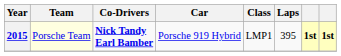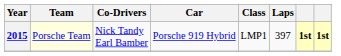2015 | Co-Drivers: bold -> normal
2015 | Laps: 395 -> 397
